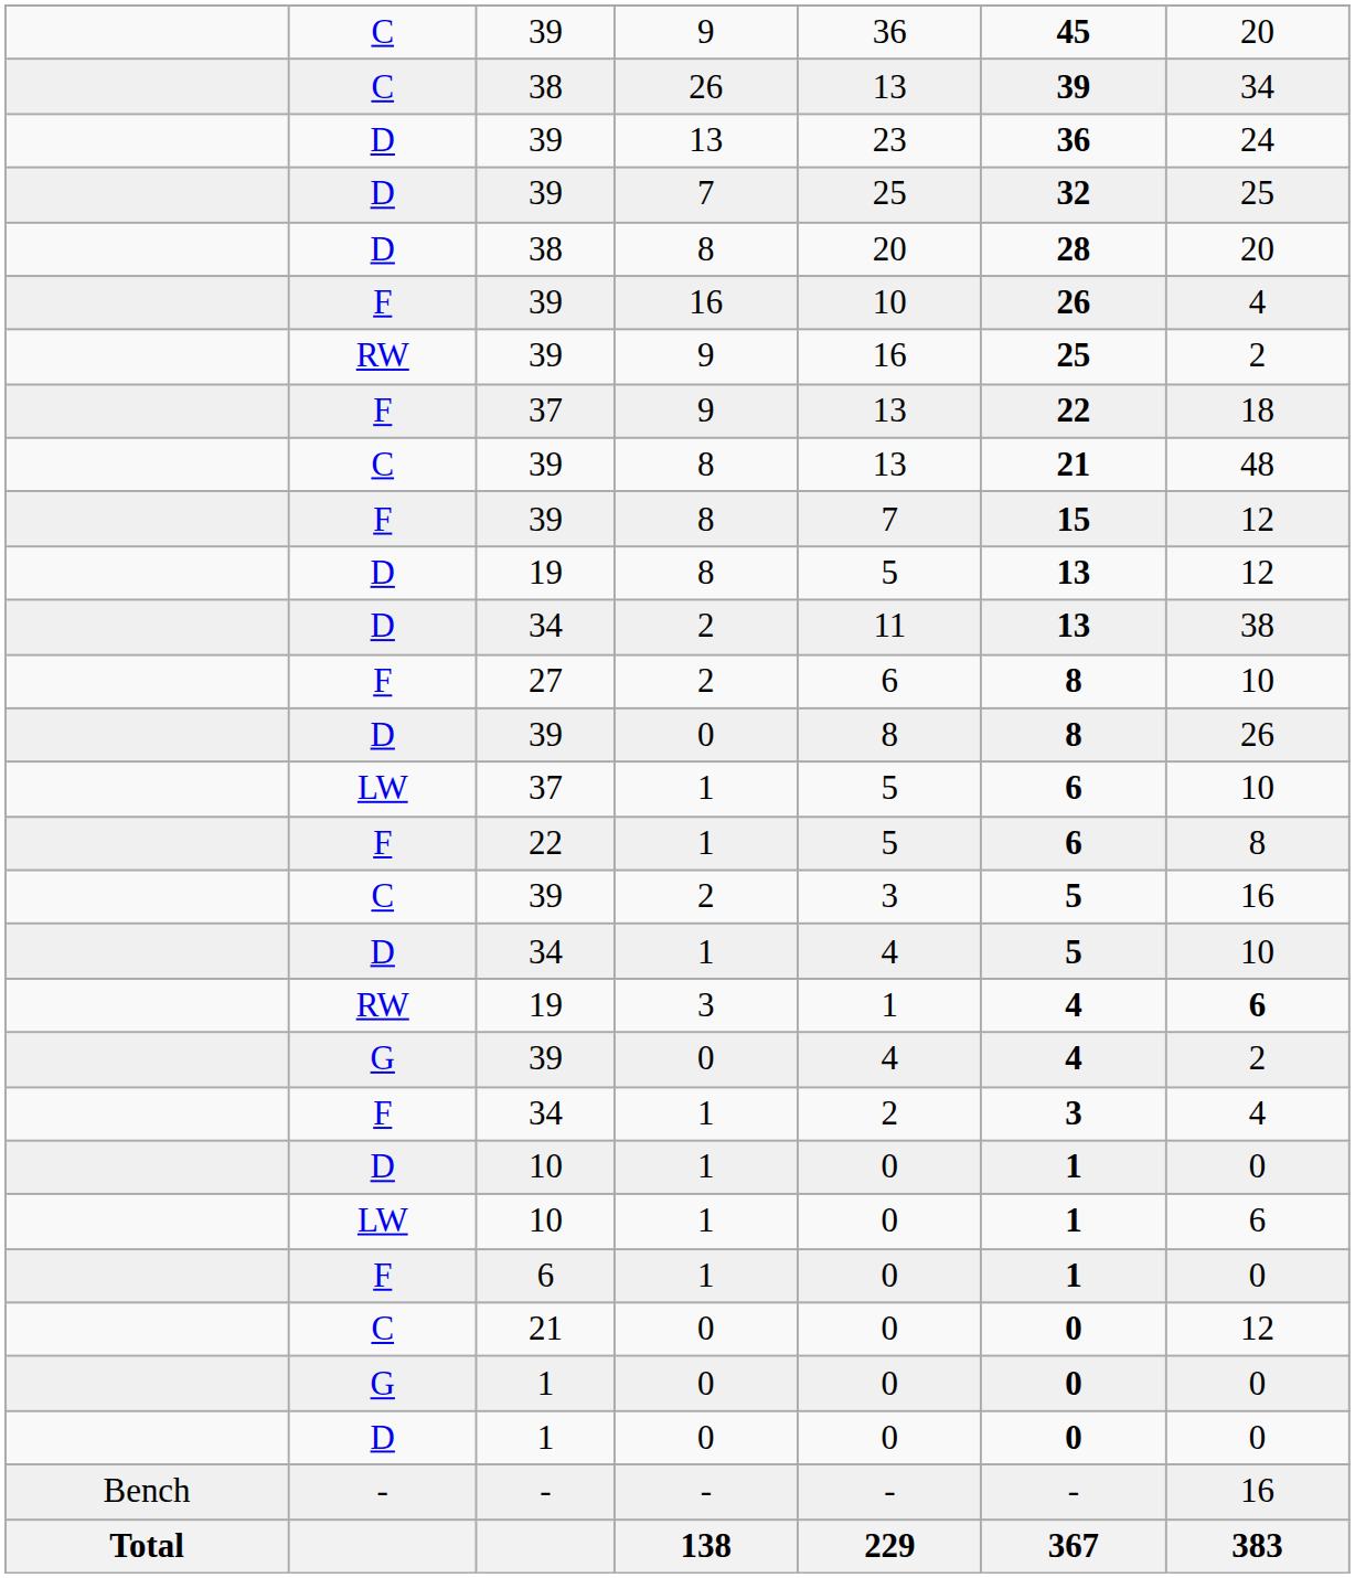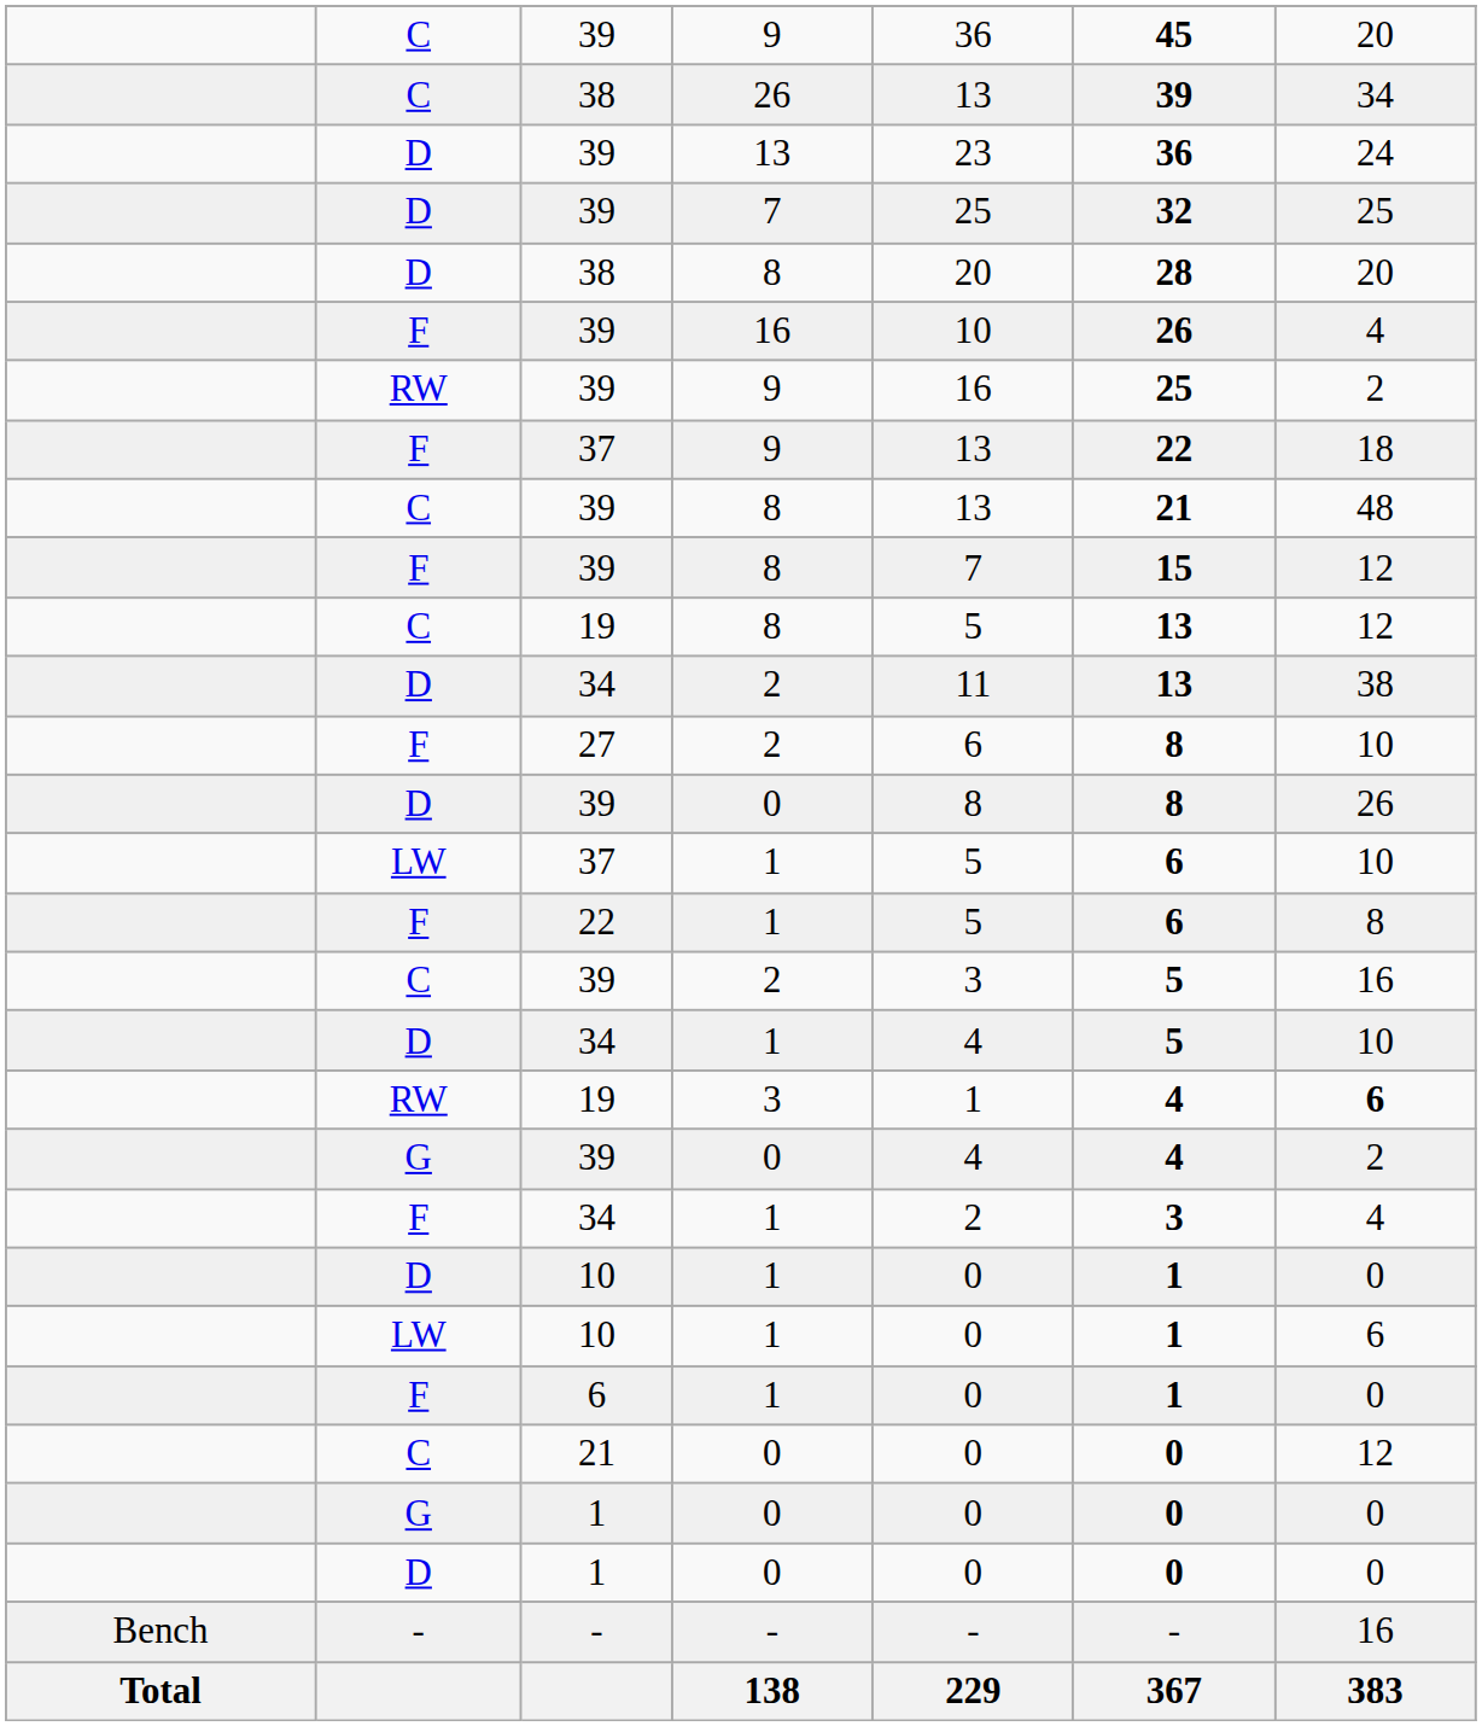19 / 8 | column 2: D -> C
